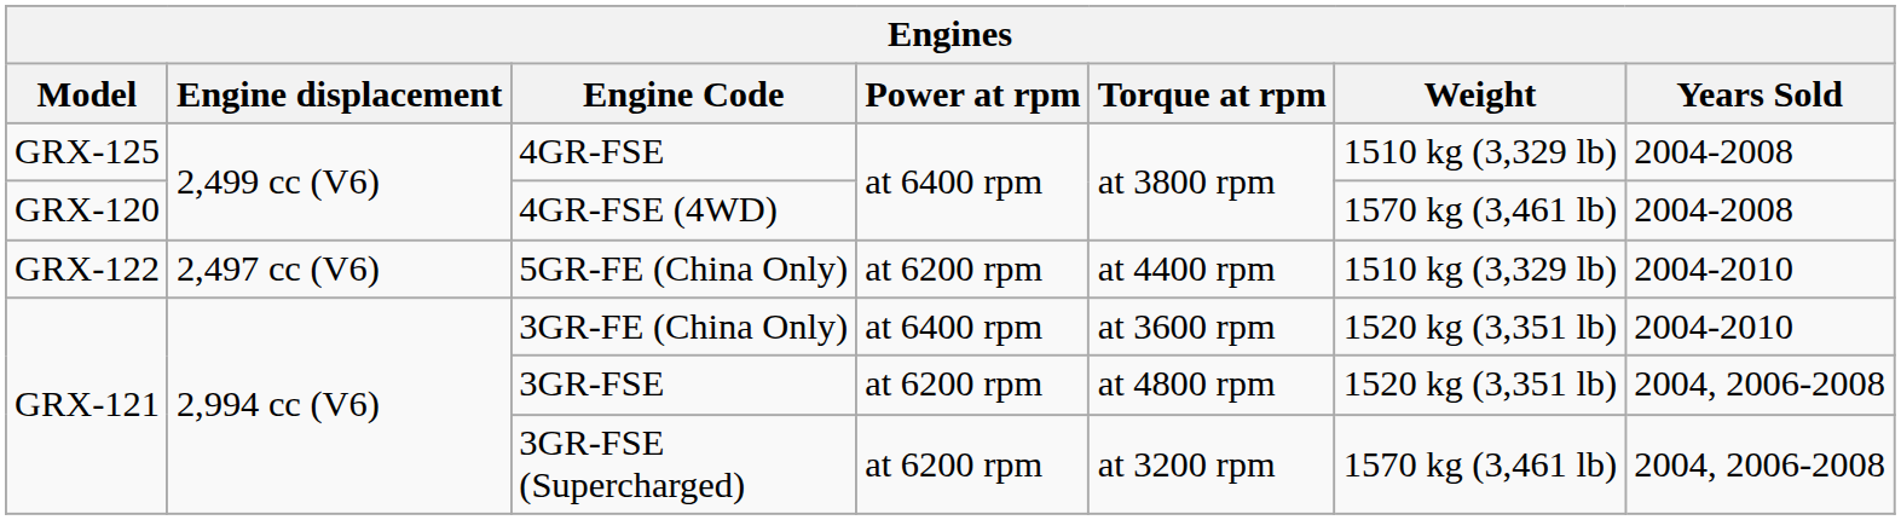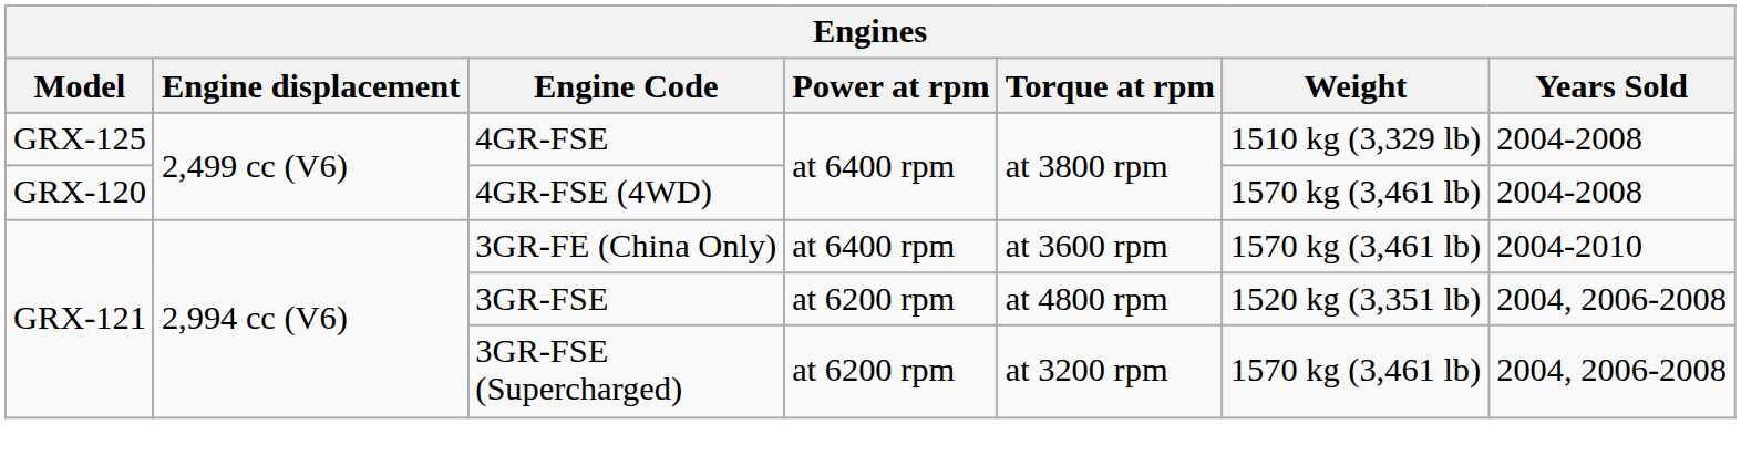- row: GRX-122 | 2,497 cc (V6) | 5GR-FE (China Only) | at 6200 rpm | at 4400 rpm | 1510 kg (3,329 lb) | 2004-2010
3GR-FE (China Only) | Weight: 1520 kg (3,351 lb) -> 1570 kg (3,461 lb)
